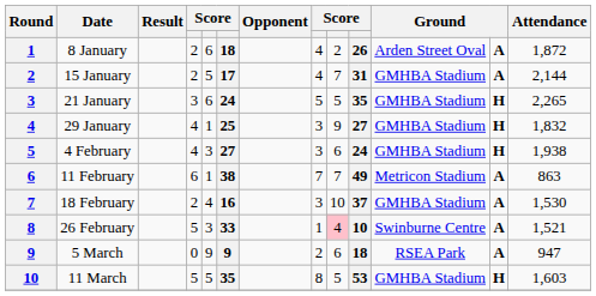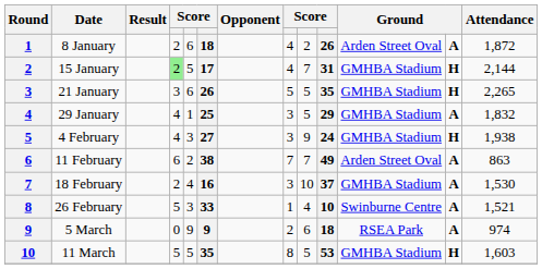15 January | column 4: no background -> lightgreen background
15 January | column 12: A -> H
21 January | column 6: 24 -> 26
29 January | column 9: 9 -> 5
29 January | column 10: 27 -> 29
29 January | column 12: H -> A
4 February | column 9: 6 -> 9
11 February | column 5: 1 -> 2
11 February | column 11: Metricon Stadium -> Arden Street Oval
26 February | column 9: pink background -> no background
5 March | Attendance: 947 -> 974
